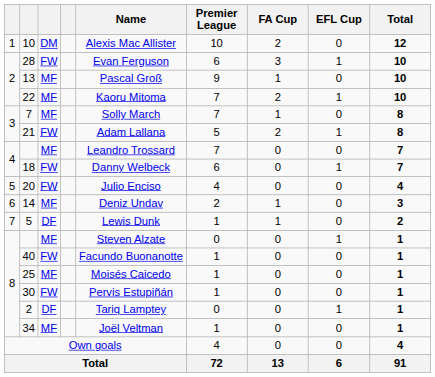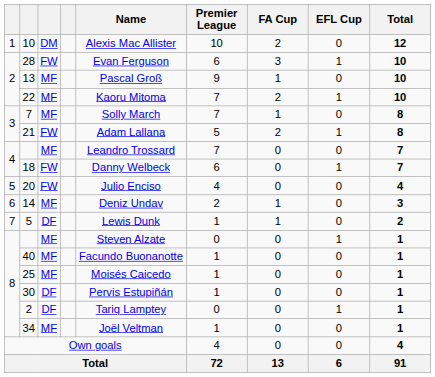40 | column 3: FW -> MF
30 | column 3: FW -> DF
